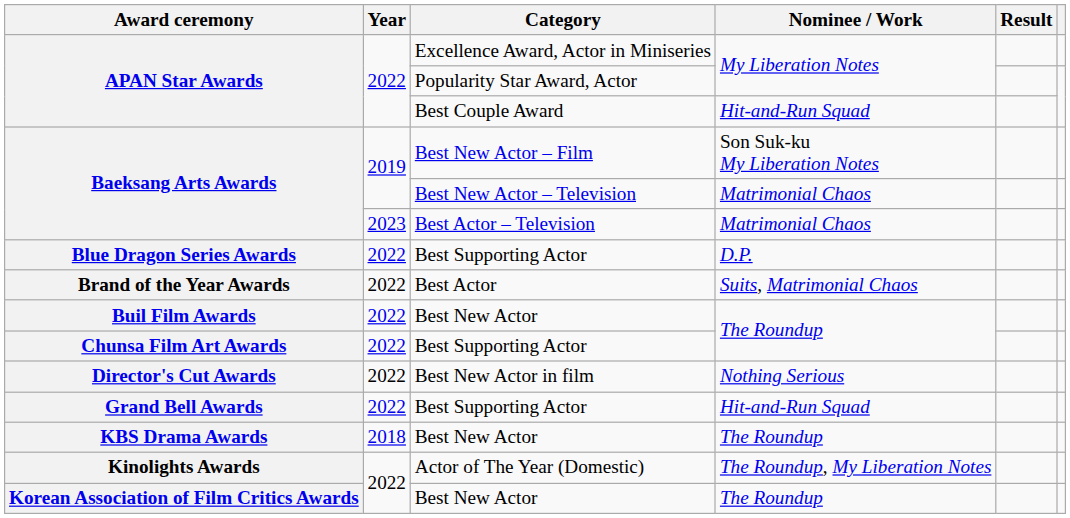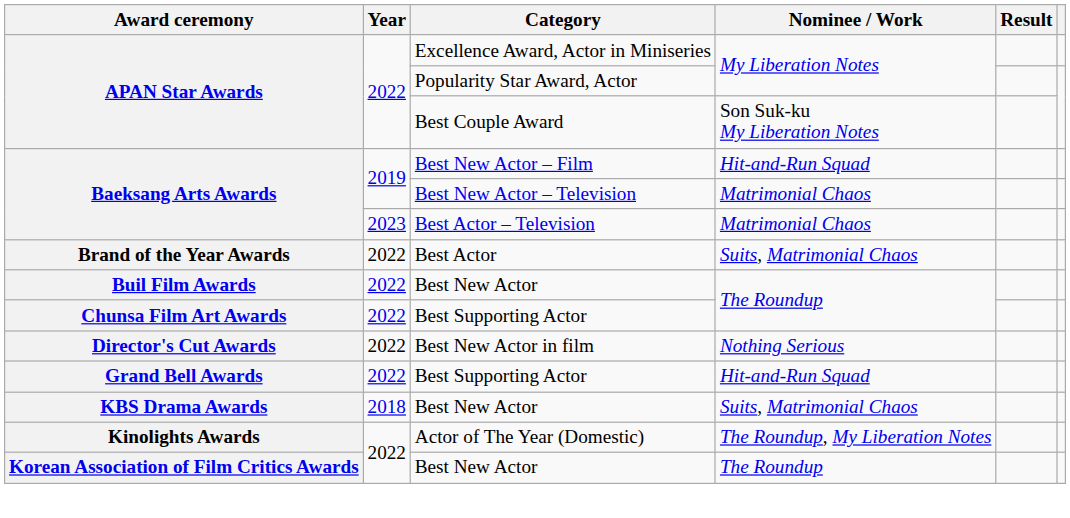APAN Star Awards / Best Couple Award | Nominee / Work: Hit-and-Run Squad -> Son Suk-ku My Liberation Notes
Baeksang Arts Awards / Best New Actor – Film | Nominee / Work: Son Suk-ku My Liberation Notes -> Hit-and-Run Squad
- row: Blue Dragon Series Awards | 2022 | Best Supporting Actor | D.P.
KBS Drama Awards | Nominee / Work: The Roundup -> Suits, Matrimonial Chaos
